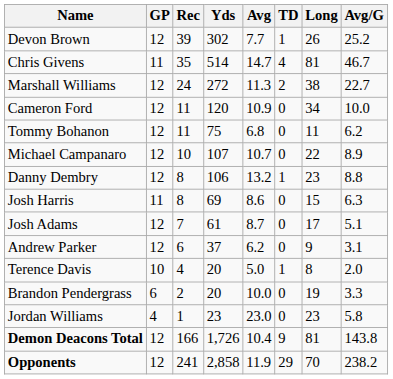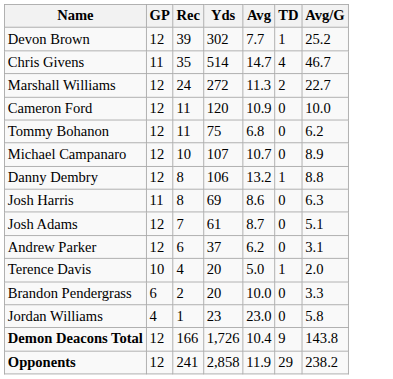- column: Long | 26 | 81 | 38 | 34 | 11 | 22 | 23 | 15 | 17 | 9 | 8 | 19 | 23 | 81 | 70
